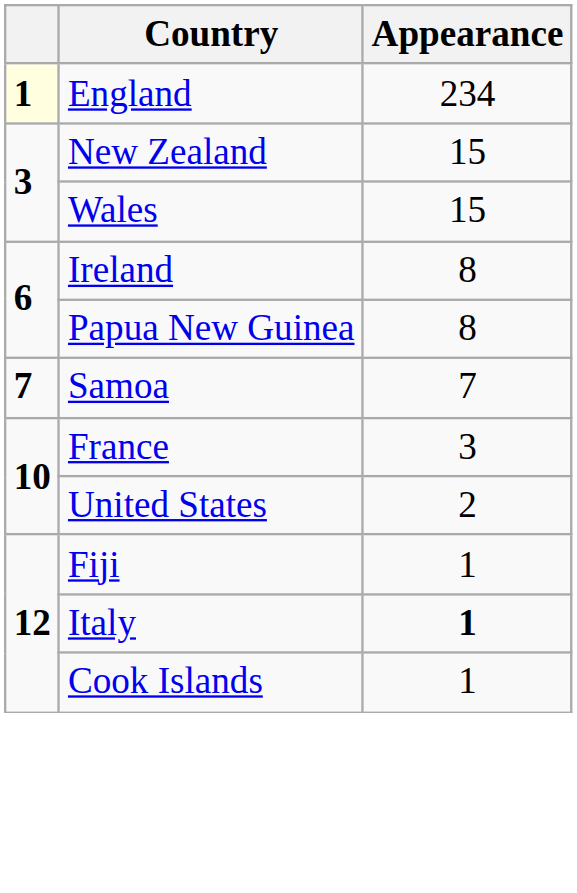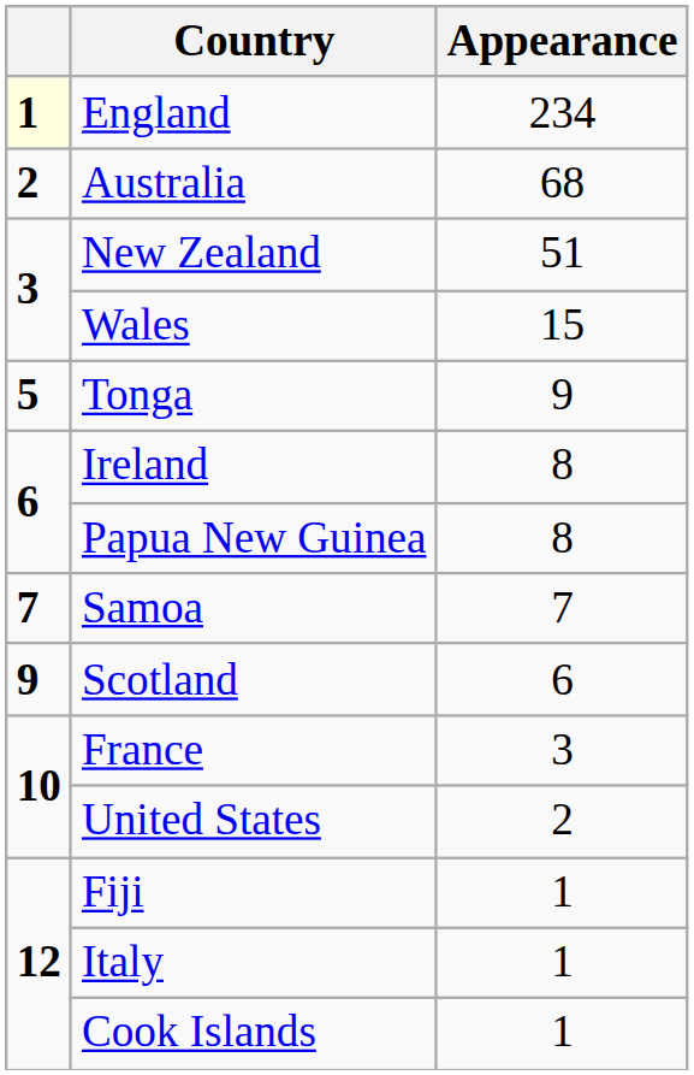+ row: 2 | Australia | 68
New Zealand | Appearance: 15 -> 51
+ row: 5 | Tonga | 9
+ row: 9 | Scotland | 6
Italy | Appearance: bold -> normal
